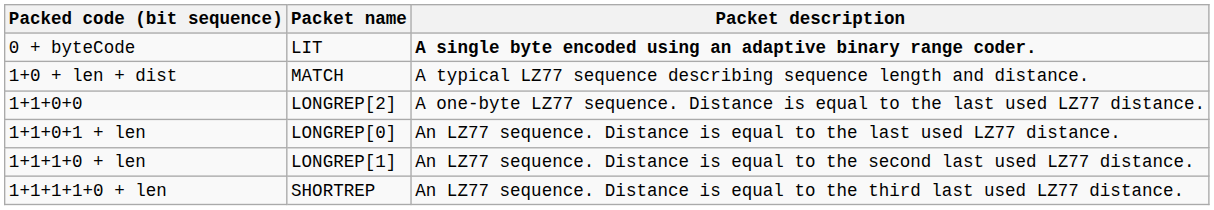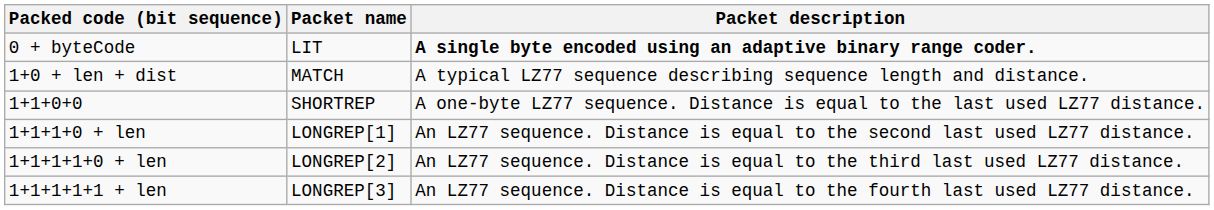1+1+0+0 | Packet name: LONGREP[2] -> SHORTREP
- row: 1+1+0+1 + len | LONGREP[0] | An LZ77 sequence. Distance is equal to the last used LZ77 distance.
1+1+1+1+0 + len | Packet name: SHORTREP -> LONGREP[2]
+ row: 1+1+1+1+1 + len | LONGREP[3] | An LZ77 sequence. Distance is equal to the fourth last used LZ77 distance.
